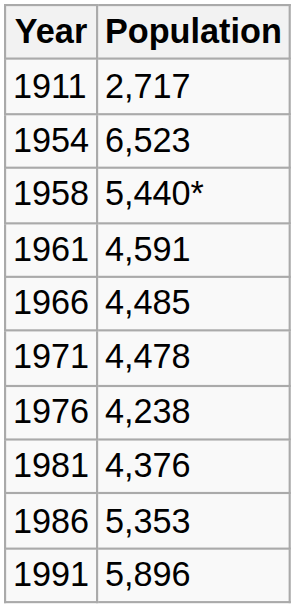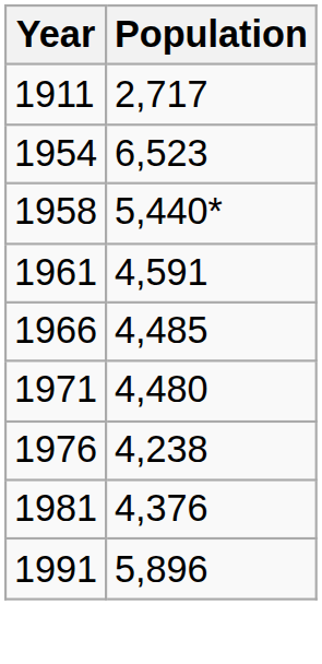1971 | Population: 4,478 -> 4,480
- row: 1986 | 5,353
